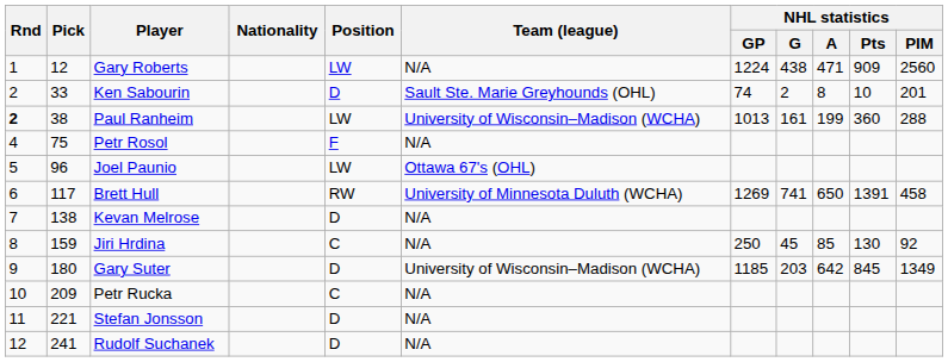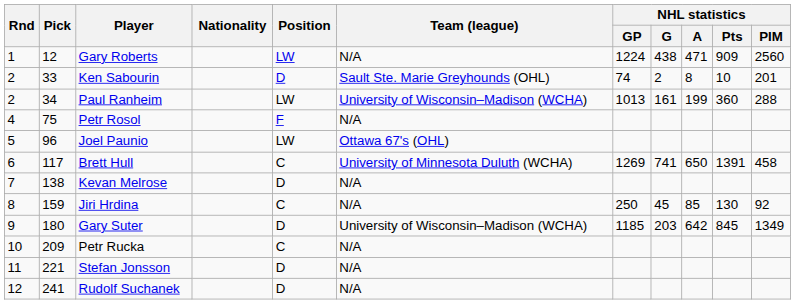Paul Ranheim | Rnd: bold -> normal
Paul Ranheim | Pick: 38 -> 34
Brett Hull | Position: RW -> C
